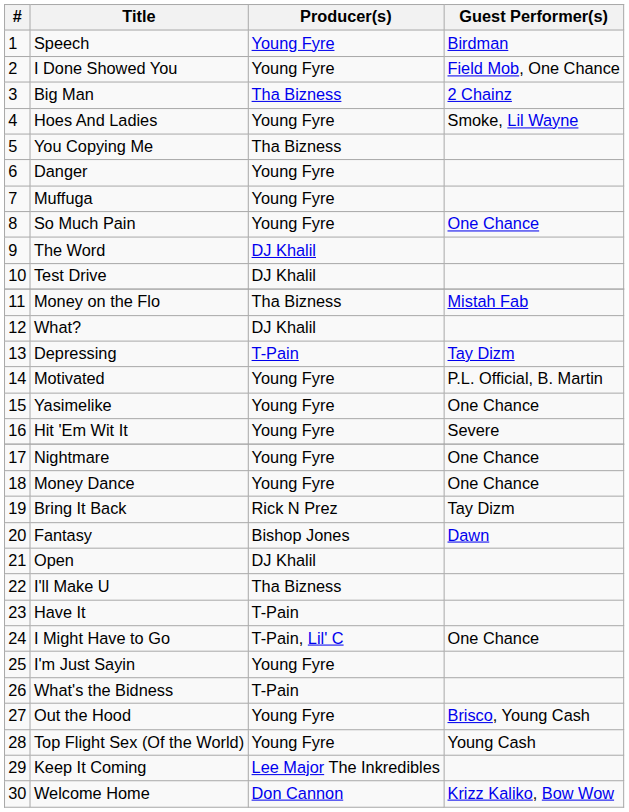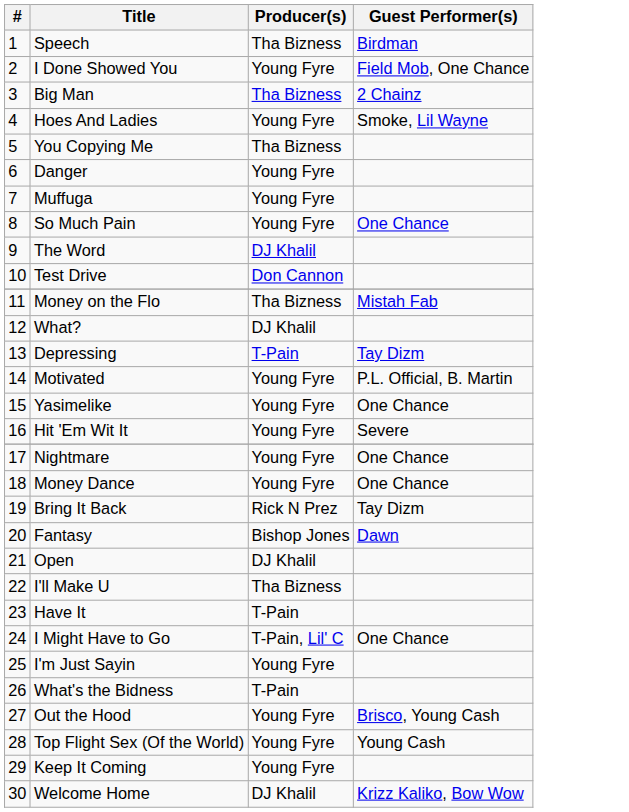Speech | Producer(s): Young Fyre -> Tha Bizness
Test Drive | Producer(s): DJ Khalil -> Don Cannon
Keep It Coming | Producer(s): Lee Major The Inkredibles -> Young Fyre
Welcome Home | Producer(s): Don Cannon -> DJ Khalil
